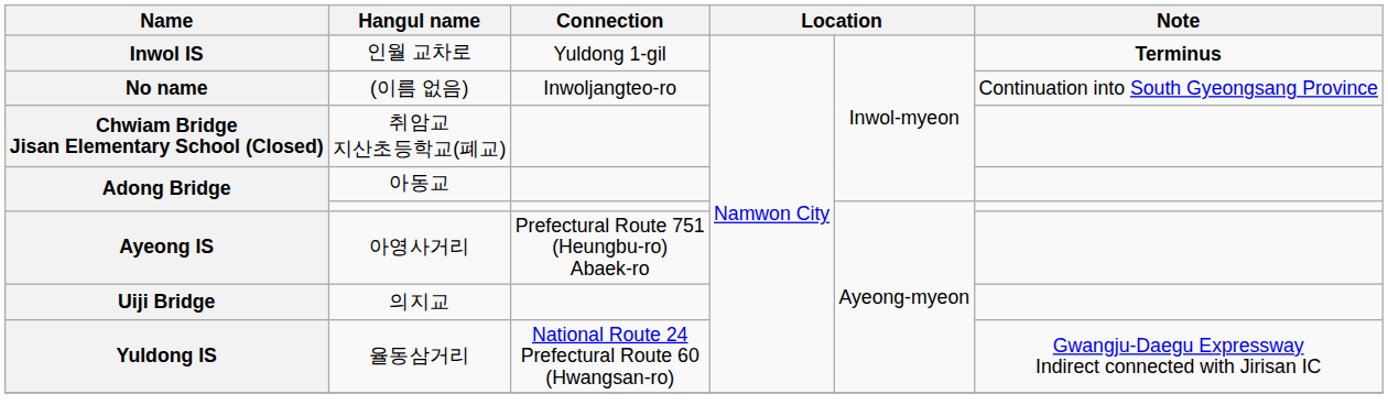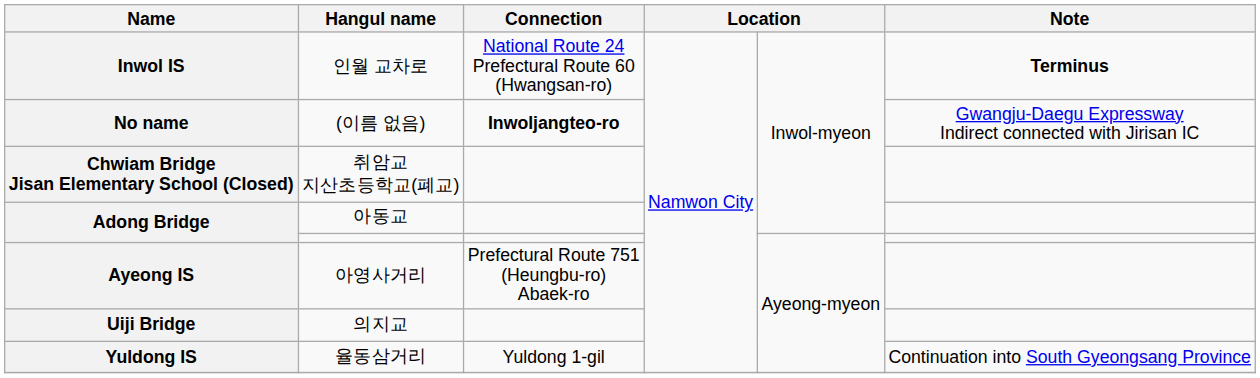인월 교차로 | Connection: Yuldong 1-gil -> National Route 24 Prefectural Route 60 (Hwangsan-ro)
(이름 없음) | Connection: normal -> bold
(이름 없음) | Note: Continuation into South Gyeongsang Province -> Gwangju-Daegu Expressway Indirect connected with Jirisan IC
율동삼거리 | Connection: National Route 24 Prefectural Route 60 (Hwangsan-ro) -> Yuldong 1-gil
율동삼거리 | Note: Gwangju-Daegu Expressway Indirect connected with Jirisan IC -> Continuation into South Gyeongsang Province
